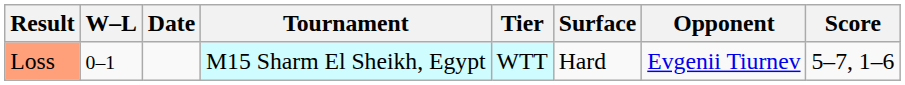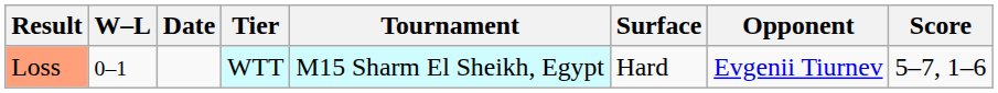columns swapped: Tournament <-> Tier
